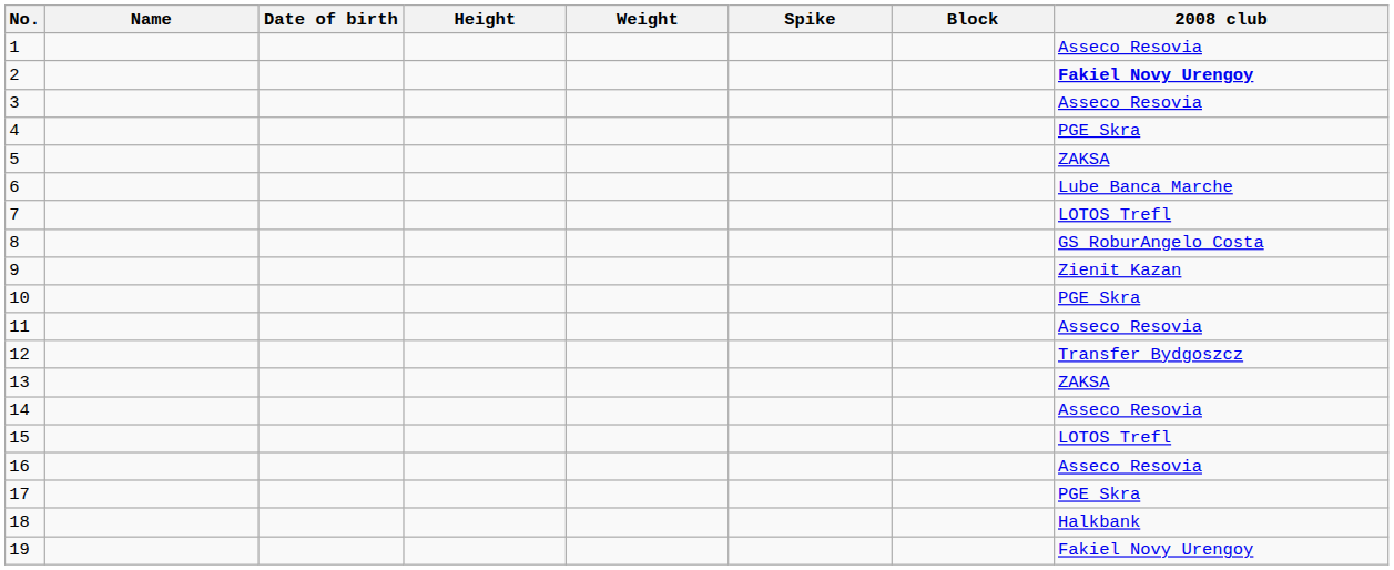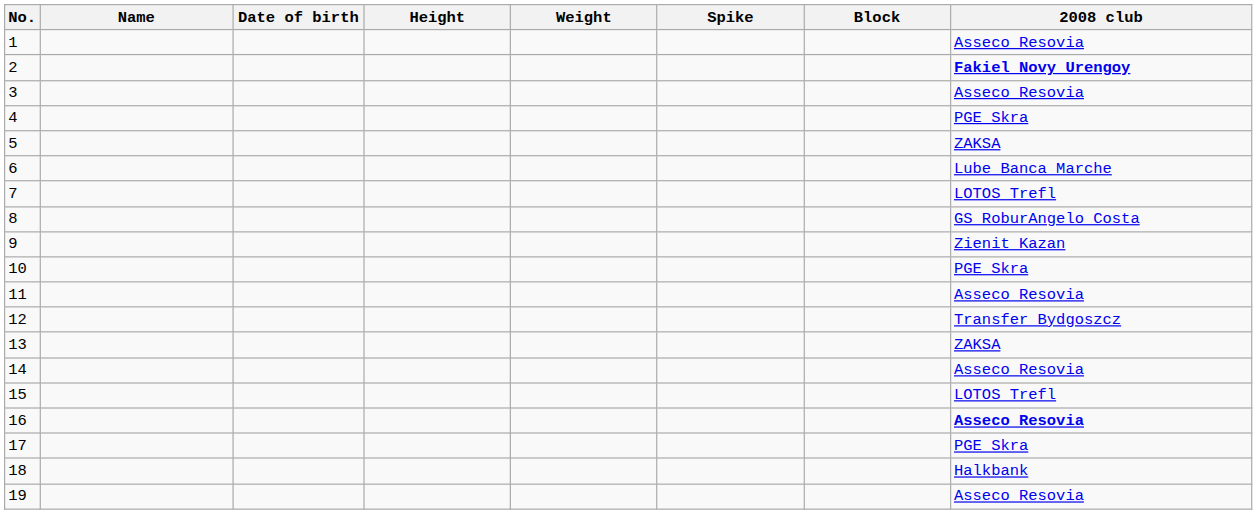16 | 2008 club: normal -> bold
19 | 2008 club: Fakiel Novy Urengoy -> Asseco Resovia
